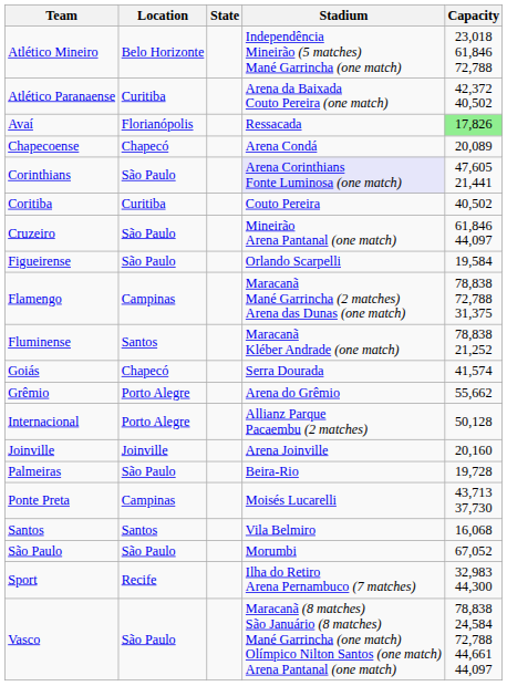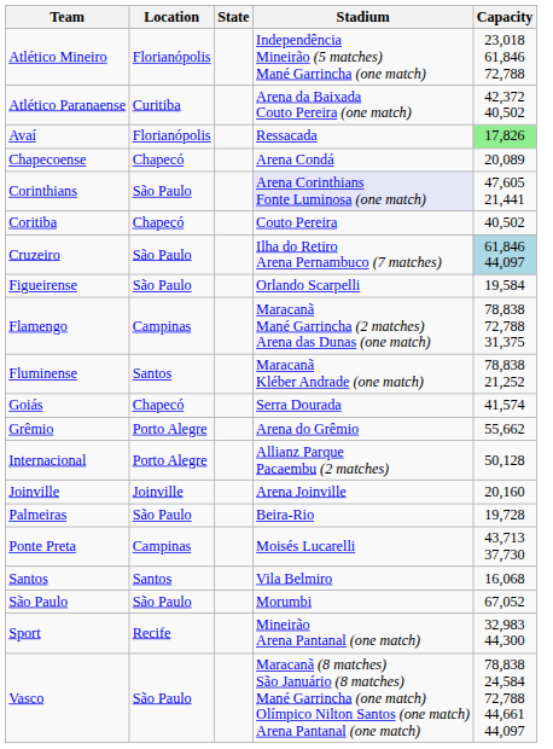Atlético Mineiro | Location: Belo Horizonte -> Florianópolis
Coritiba | Location: Curitiba -> Chapecó
Cruzeiro | Stadium: Mineirão Arena Pantanal (one match) -> Ilha do Retiro Arena Pernambuco (7 matches)
Cruzeiro | Capacity: no background -> lightblue background
Sport | Stadium: Ilha do Retiro Arena Pernambuco (7 matches) -> Mineirão Arena Pantanal (one match)
